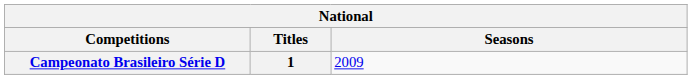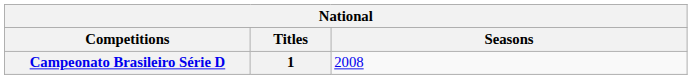Campeonato Brasileiro Série D | Seasons: 2009 -> 2008
